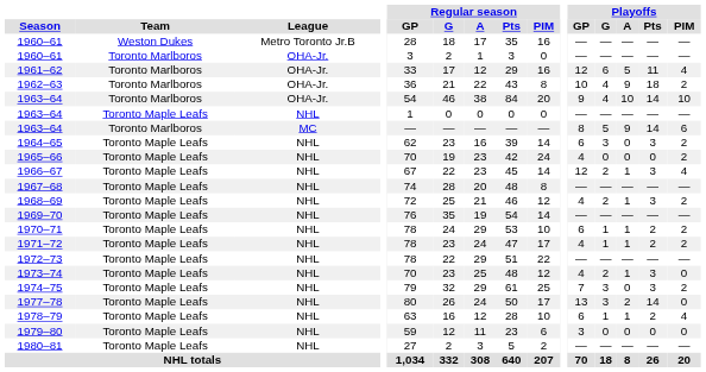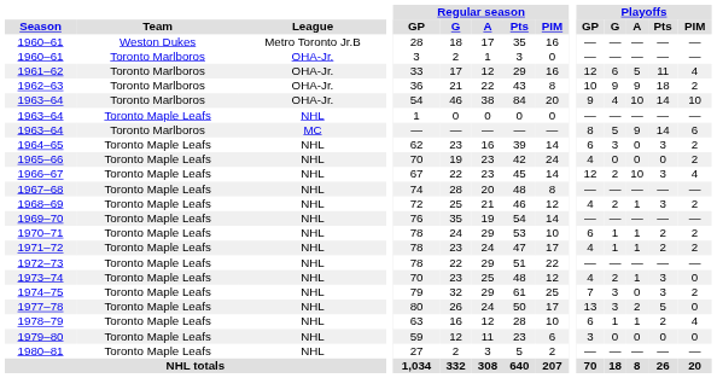1962–63 | Playoffs / G: 4 -> 9
1966–67 | Playoffs / A: 1 -> 10
1977–78 | Playoffs / Pts: 14 -> 5
